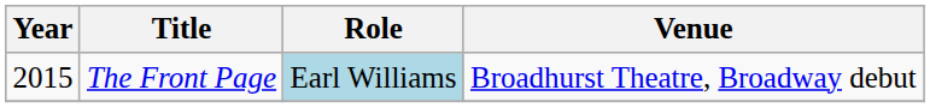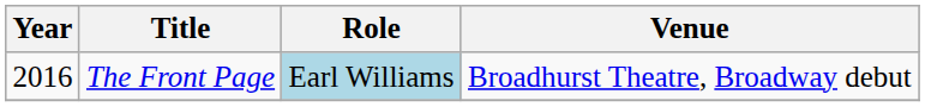The Front Page | Year: 2015 -> 2016
